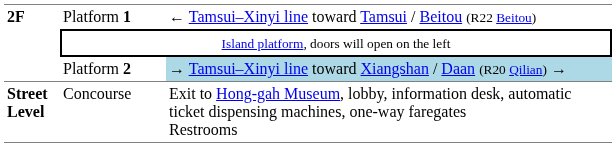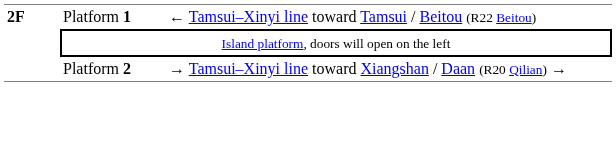Platform 2 | column 3: lightblue background -> no background
- row: Street Level | Concourse | Exit to Hong-gah Museum, lobby, information desk, automatic ticket dispensing machines, one-way faregates Restrooms
